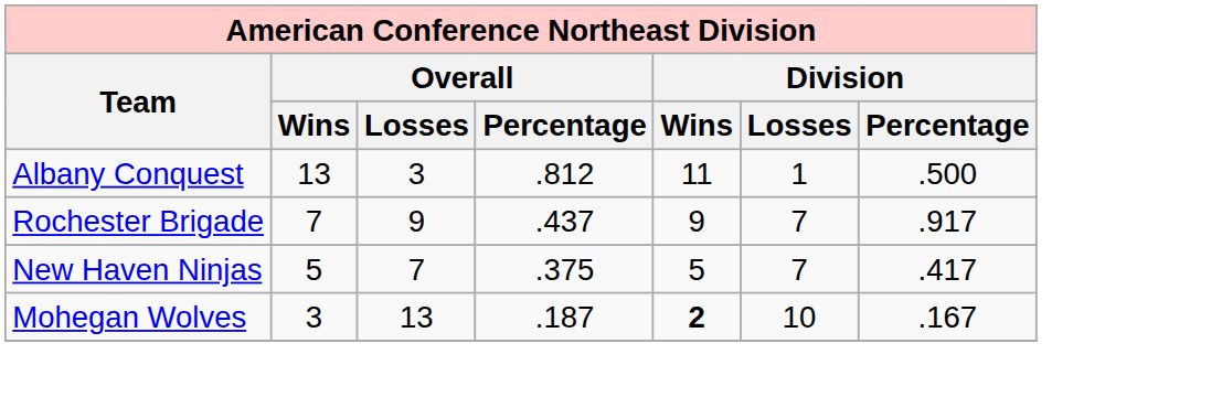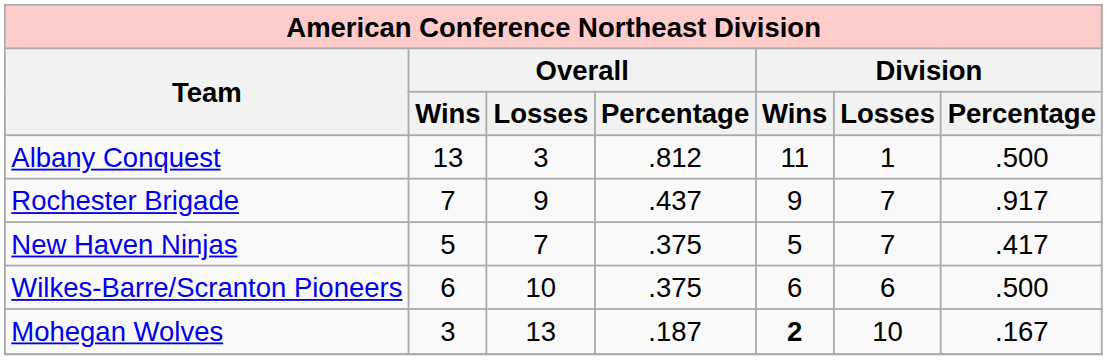+ row: Wilkes-Barre/Scranton Pioneers | 6 | 10 | .375 | 6 | 6 | .500
